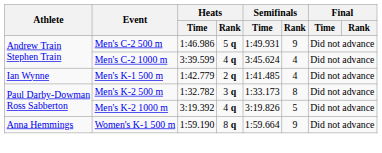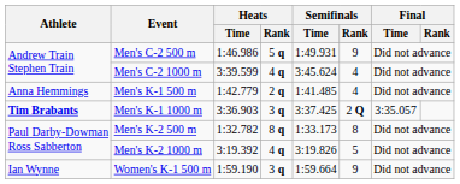Men's K-1 500 m | Athlete: Ian Wynne -> Anna Hemmings
+ row: Tim Brabants | Men's K-1 1000 m | 3:36.903 | 3 q | 3:37.425 | 2 Q | 3:35.057
Men's K-2 500 m | Heats / Rank: 3 q -> 8 q
Women's K-1 500 m | Athlete: Anna Hemmings -> Ian Wynne
Women's K-1 500 m | Heats / Rank: 8 q -> 3 q
